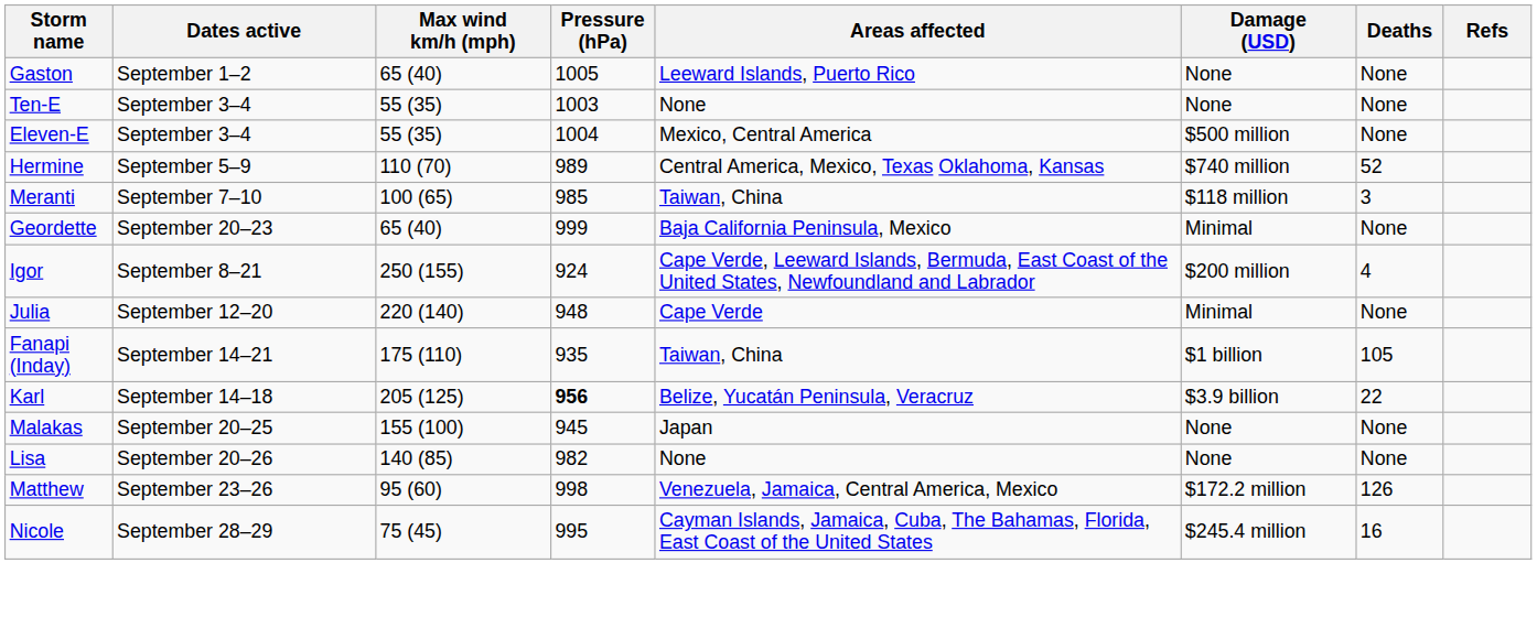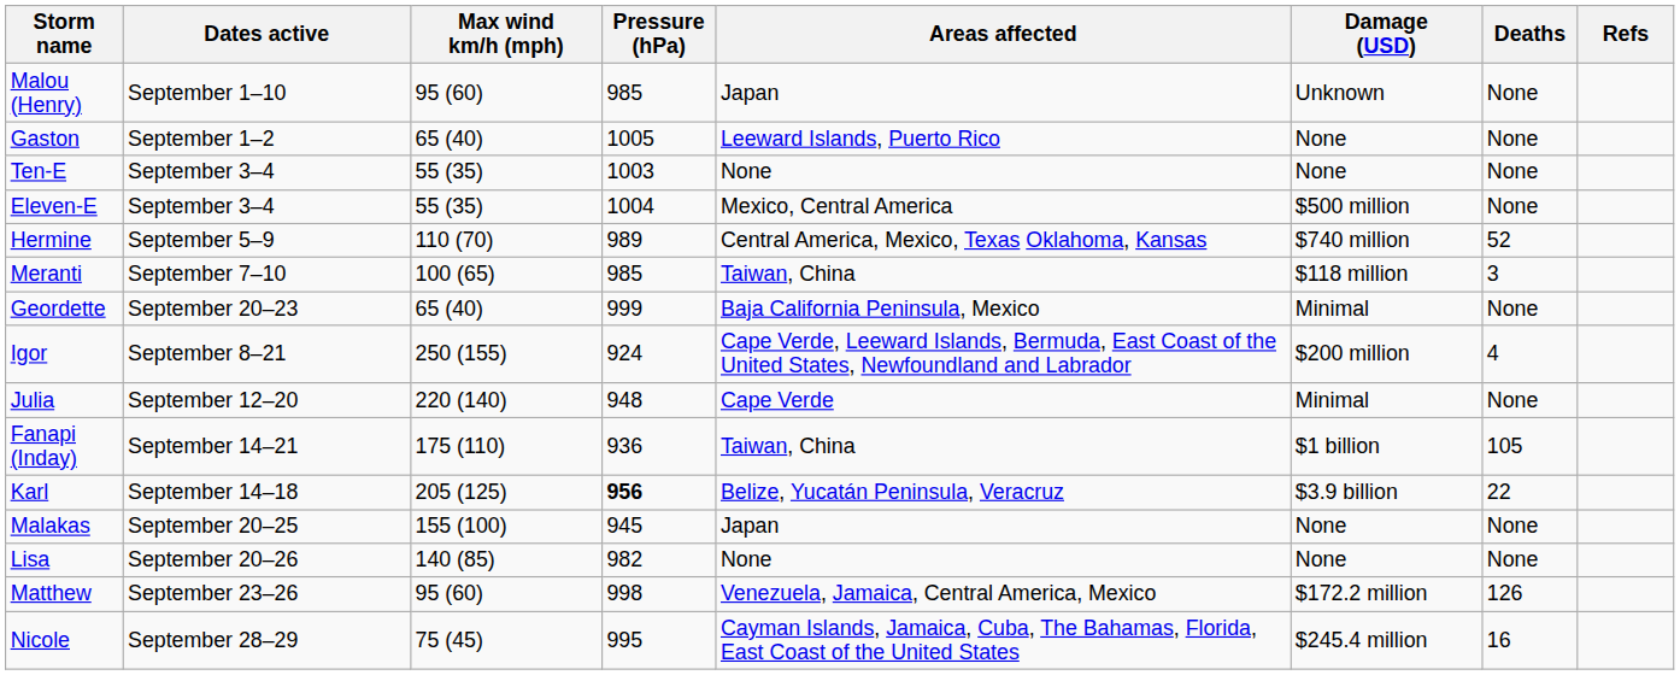+ row: Malou (Henry) | September 1–10 | 95 (60) | 985 | Japan | Unknown | None
Fanapi (Inday) | Pressure (hPa): 935 -> 936
